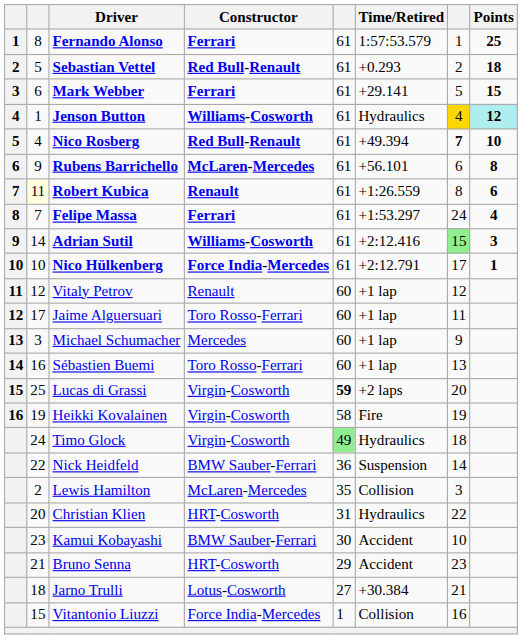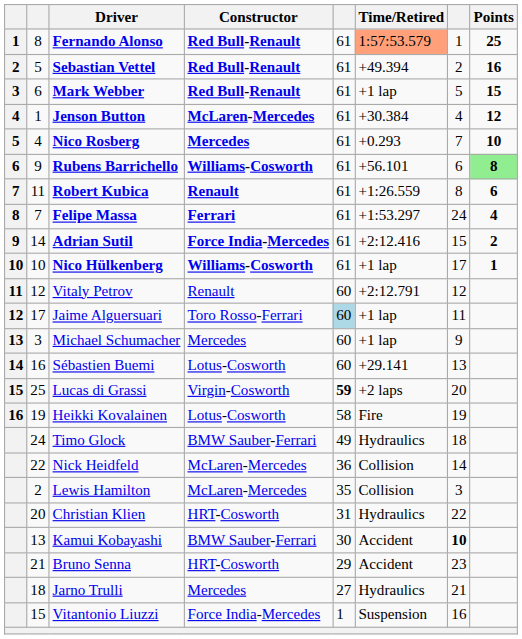Fernando Alonso | Constructor: Ferrari -> Red Bull-Renault
Fernando Alonso | Time/Retired: no background -> lightsalmon background
Sebastian Vettel | Time/Retired: +0.293 -> +49.394
Sebastian Vettel | Points: 18 -> 16
Mark Webber | Constructor: Ferrari -> Red Bull-Renault
Mark Webber | Time/Retired: +29.141 -> +1 lap
Jenson Button | Constructor: Williams-Cosworth -> McLaren-Mercedes
Jenson Button | Time/Retired: Hydraulics -> +30.384
Jenson Button | column 7: gold background -> no background
Jenson Button | Points: paleturquoise background -> no background
Nico Rosberg | Constructor: Red Bull-Renault -> Mercedes
Nico Rosberg | Time/Retired: +49.394 -> +0.293
Nico Rosberg | column 7: bold -> normal
Rubens Barrichello | Constructor: McLaren-Mercedes -> Williams-Cosworth
Rubens Barrichello | Points: no background -> lightgreen background
Robert Kubica | column 2: lightyellow background -> no background
Adrian Sutil | Constructor: Williams-Cosworth -> Force India-Mercedes
Adrian Sutil | column 7: lightgreen background -> no background
Adrian Sutil | Points: 3 -> 2
Nico Hülkenberg | Constructor: Force India-Mercedes -> Williams-Cosworth
Nico Hülkenberg | Time/Retired: +2:12.791 -> +1 lap
Vitaly Petrov | Time/Retired: +1 lap -> +2:12.791
Jaime Alguersuari | column 5: no background -> lightblue background
Sébastien Buemi | Constructor: Toro Rosso-Ferrari -> Lotus-Cosworth
Sébastien Buemi | Time/Retired: +1 lap -> +29.141
Heikki Kovalainen | Constructor: Virgin-Cosworth -> Lotus-Cosworth
Timo Glock | Constructor: Virgin-Cosworth -> BMW Sauber-Ferrari
Timo Glock | column 5: lightgreen background -> no background
Nick Heidfeld | Constructor: BMW Sauber-Ferrari -> McLaren-Mercedes
Nick Heidfeld | Time/Retired: Suspension -> Collision
Kamui Kobayashi | column 2: 23 -> 13
Kamui Kobayashi | column 7: normal -> bold
Jarno Trulli | Constructor: Lotus-Cosworth -> Mercedes
Jarno Trulli | Time/Retired: +30.384 -> Hydraulics
Vitantonio Liuzzi | Time/Retired: Collision -> Suspension
